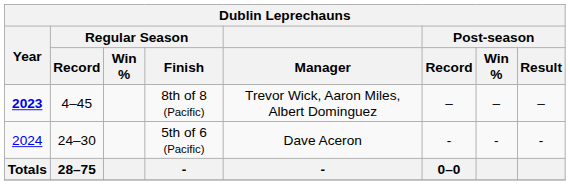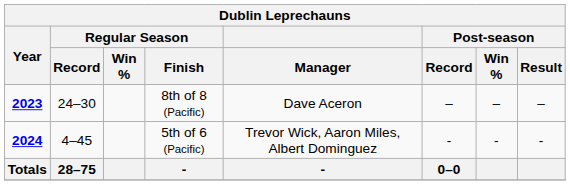8th of 8 (Pacific) | Dublin Leprechauns / Regular Season / Record: 4–45 -> 24–30
8th of 8 (Pacific) | Dublin Leprechauns / Manager: Trevor Wick, Aaron Miles, Albert Dominguez -> Dave Aceron
5th of 6 (Pacific) | Dublin Leprechauns / Year: normal -> bold
5th of 6 (Pacific) | Dublin Leprechauns / Regular Season / Record: 24–30 -> 4–45
5th of 6 (Pacific) | Dublin Leprechauns / Manager: Dave Aceron -> Trevor Wick, Aaron Miles, Albert Dominguez
